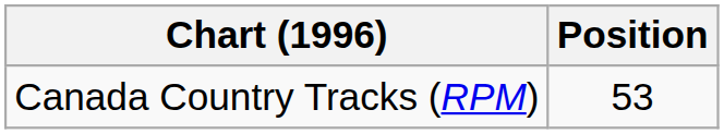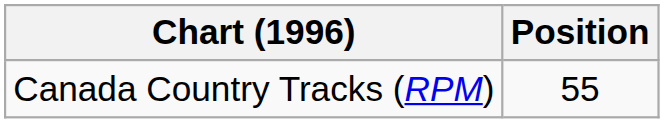Canada Country Tracks (RPM) | Position: 53 -> 55
